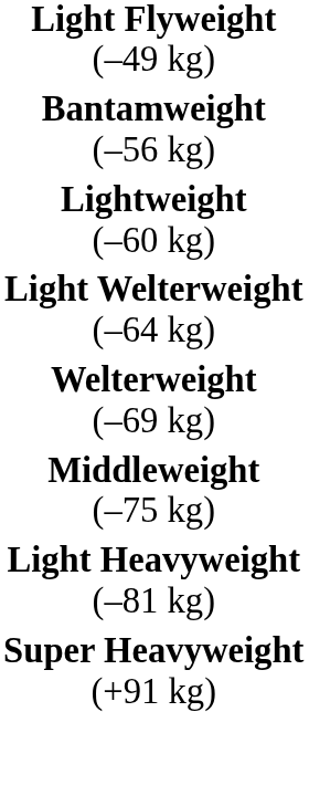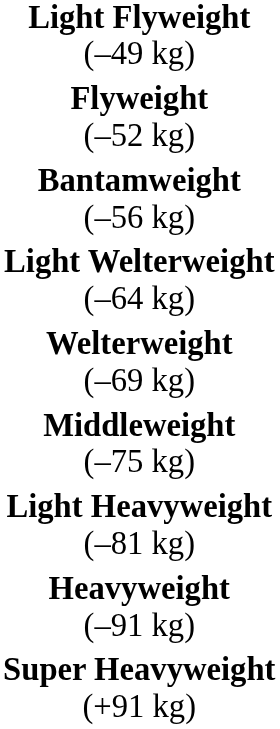+ row: Flyweight (–52 kg)
- row: Lightweight (–60 kg)
+ row: Heavyweight (–91 kg)
